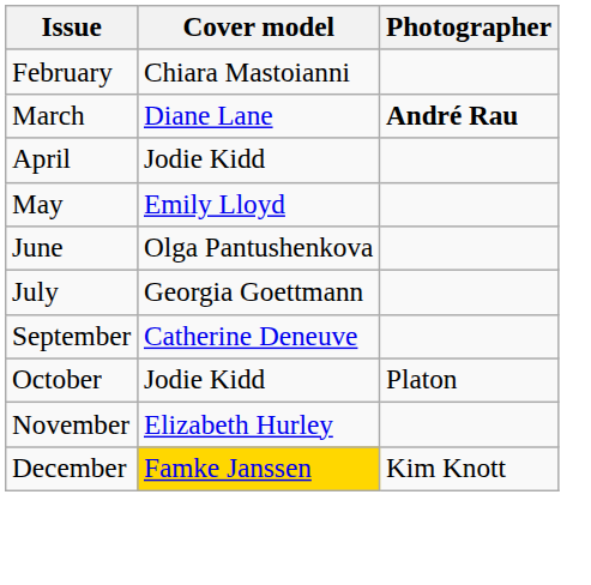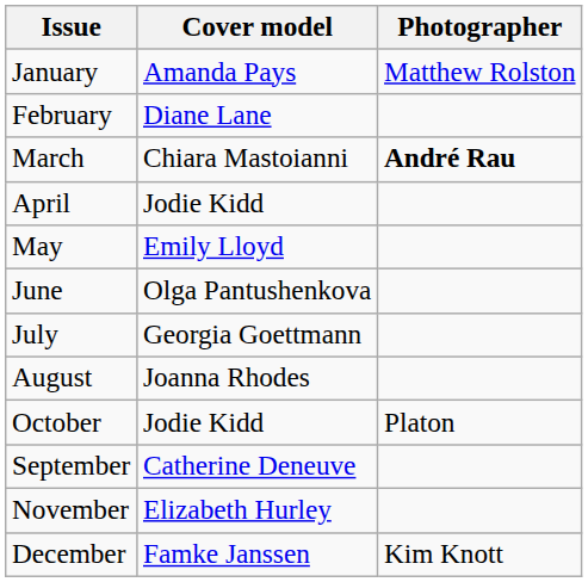+ row: January | Amanda Pays | Matthew Rolston
February | Cover model: Chiara Mastoianni -> Diane Lane
March | Cover model: Diane Lane -> Chiara Mastoianni
+ row: August | Joanna Rhodes
rows swapped: September <-> October
December | Cover model: gold background -> no background
